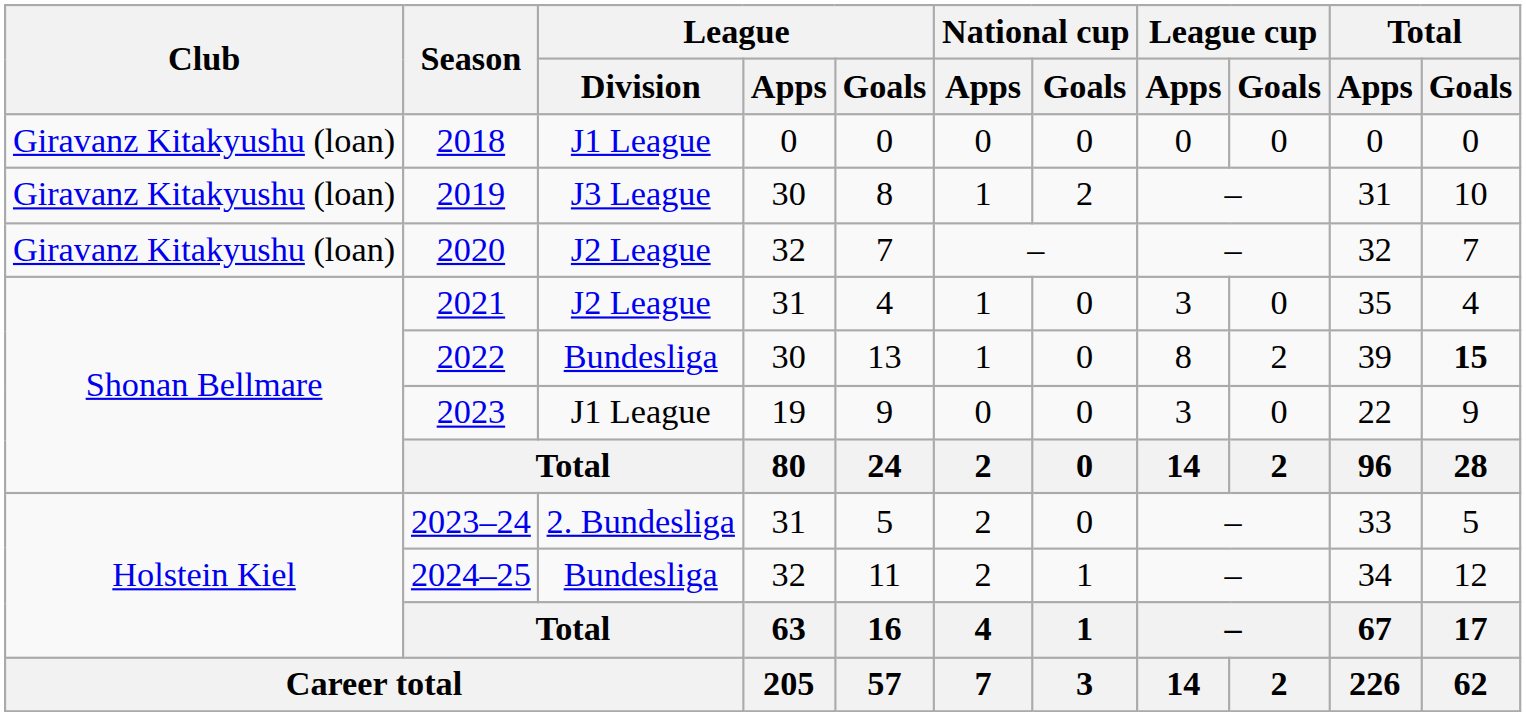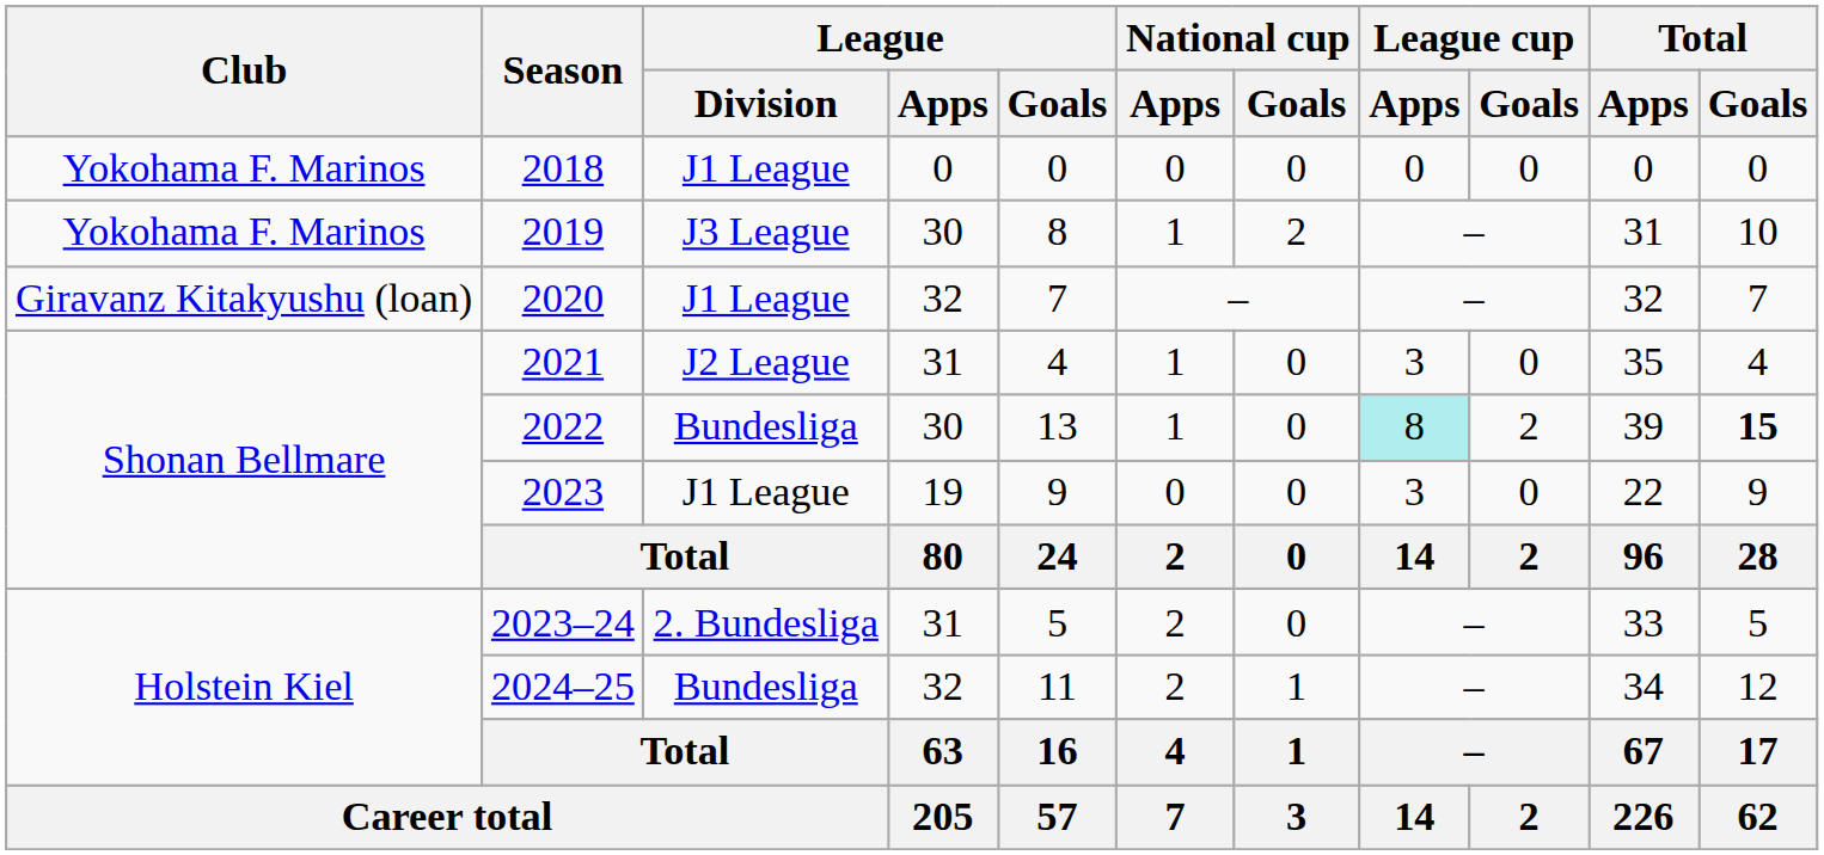2018 | Club: Giravanz Kitakyushu (loan) -> Yokohama F. Marinos
2019 | Club: Giravanz Kitakyushu (loan) -> Yokohama F. Marinos
2020 | League / Division: J2 League -> J1 League
2022 | League cup / Apps: no background -> paleturquoise background
